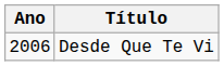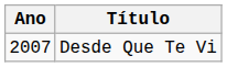Desde Que Te Vi | Ano: 2006 -> 2007
